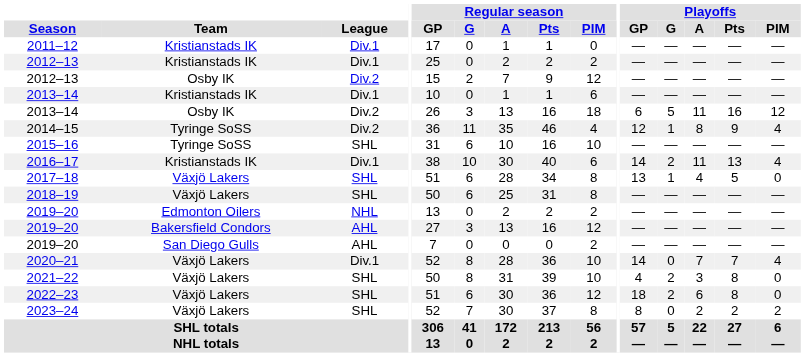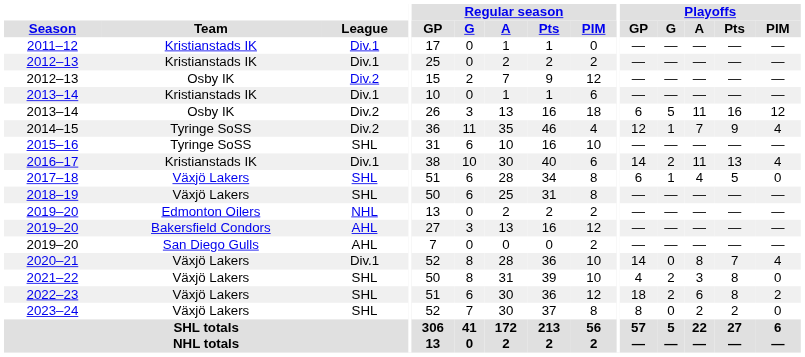2014–15 | Playoffs / A: 8 -> 7
2017–18 | Playoffs / GP: 13 -> 6
2020–21 | Playoffs / A: 7 -> 8
2022–23 | Playoffs / PIM: 0 -> 2
2023–24 | Playoffs / PIM: 2 -> 0
